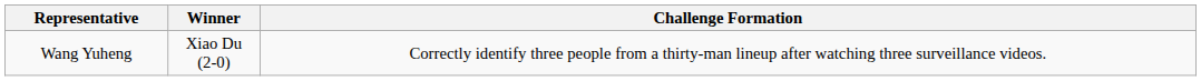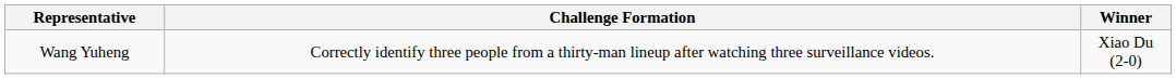columns swapped: Challenge Formation <-> Winner
